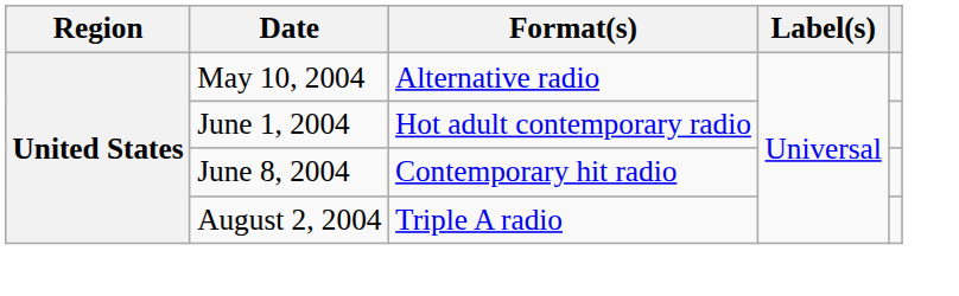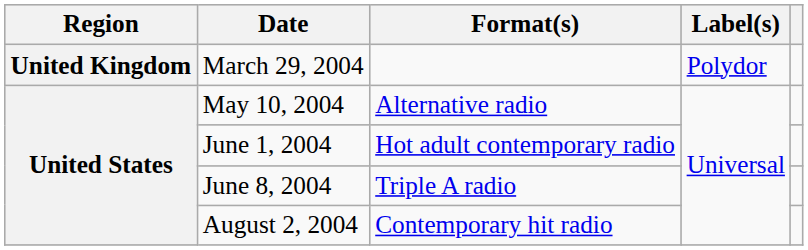+ row: United Kingdom | March 29, 2004 | Polydor
June 8, 2004 | Format(s): Contemporary hit radio -> Triple A radio
August 2, 2004 | Format(s): Triple A radio -> Contemporary hit radio
